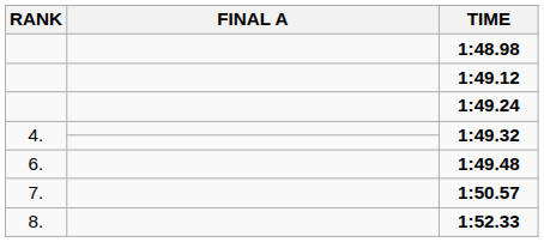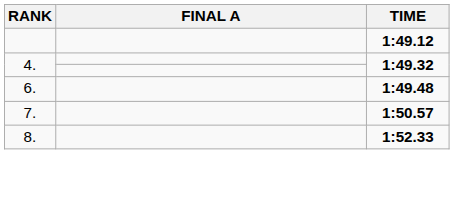- row: 1:48.98
- row: 1:49.24
